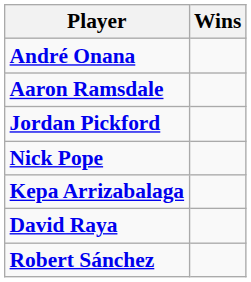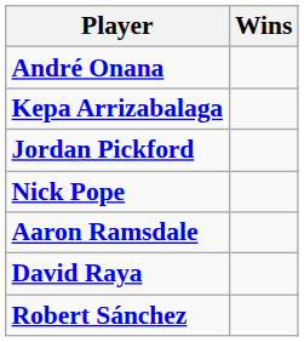rows swapped: Kepa Arrizabalaga <-> Aaron Ramsdale
